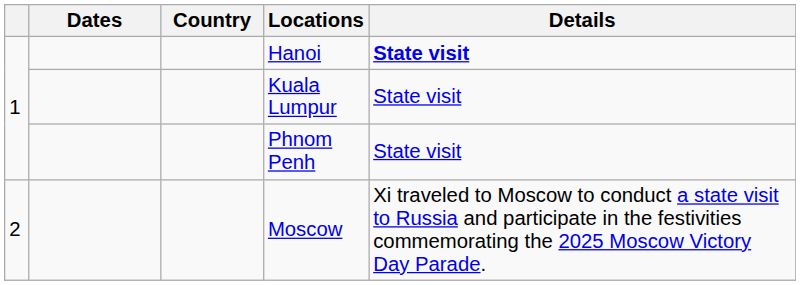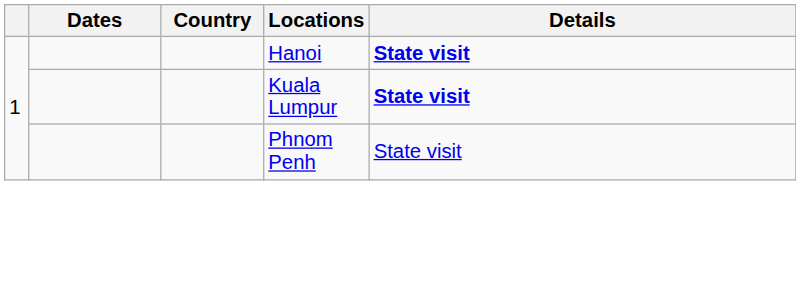Kuala Lumpur | Details: normal -> bold
- row: 2 | Moscow | Xi traveled to Moscow to conduct a state visit to Russia and participate in the festivities commemorating the 2025 Moscow Victory Day Parade.
